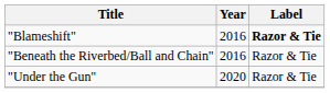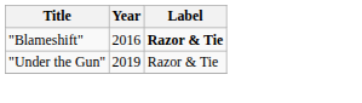- row: "Beneath the Riverbed/Ball and Chain" | 2016 | Razor & Tie
"Under the Gun" | Year: 2020 -> 2019
